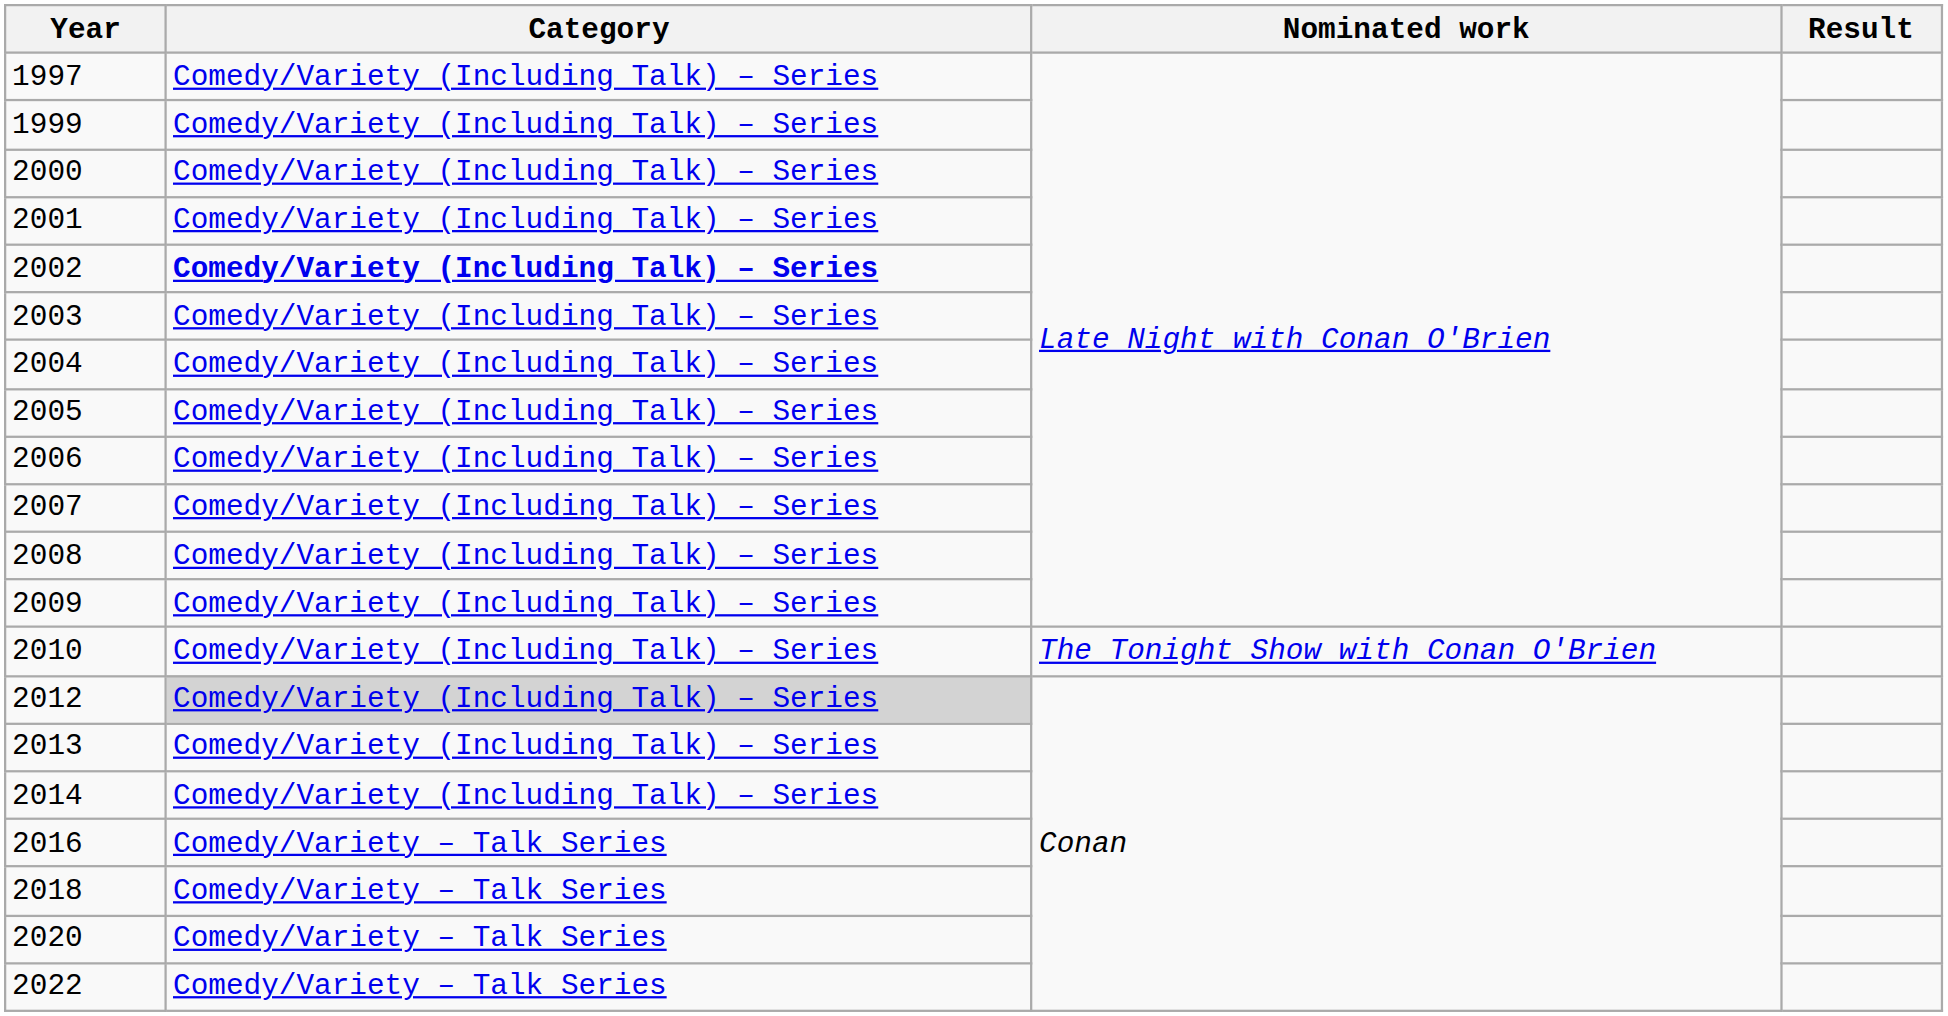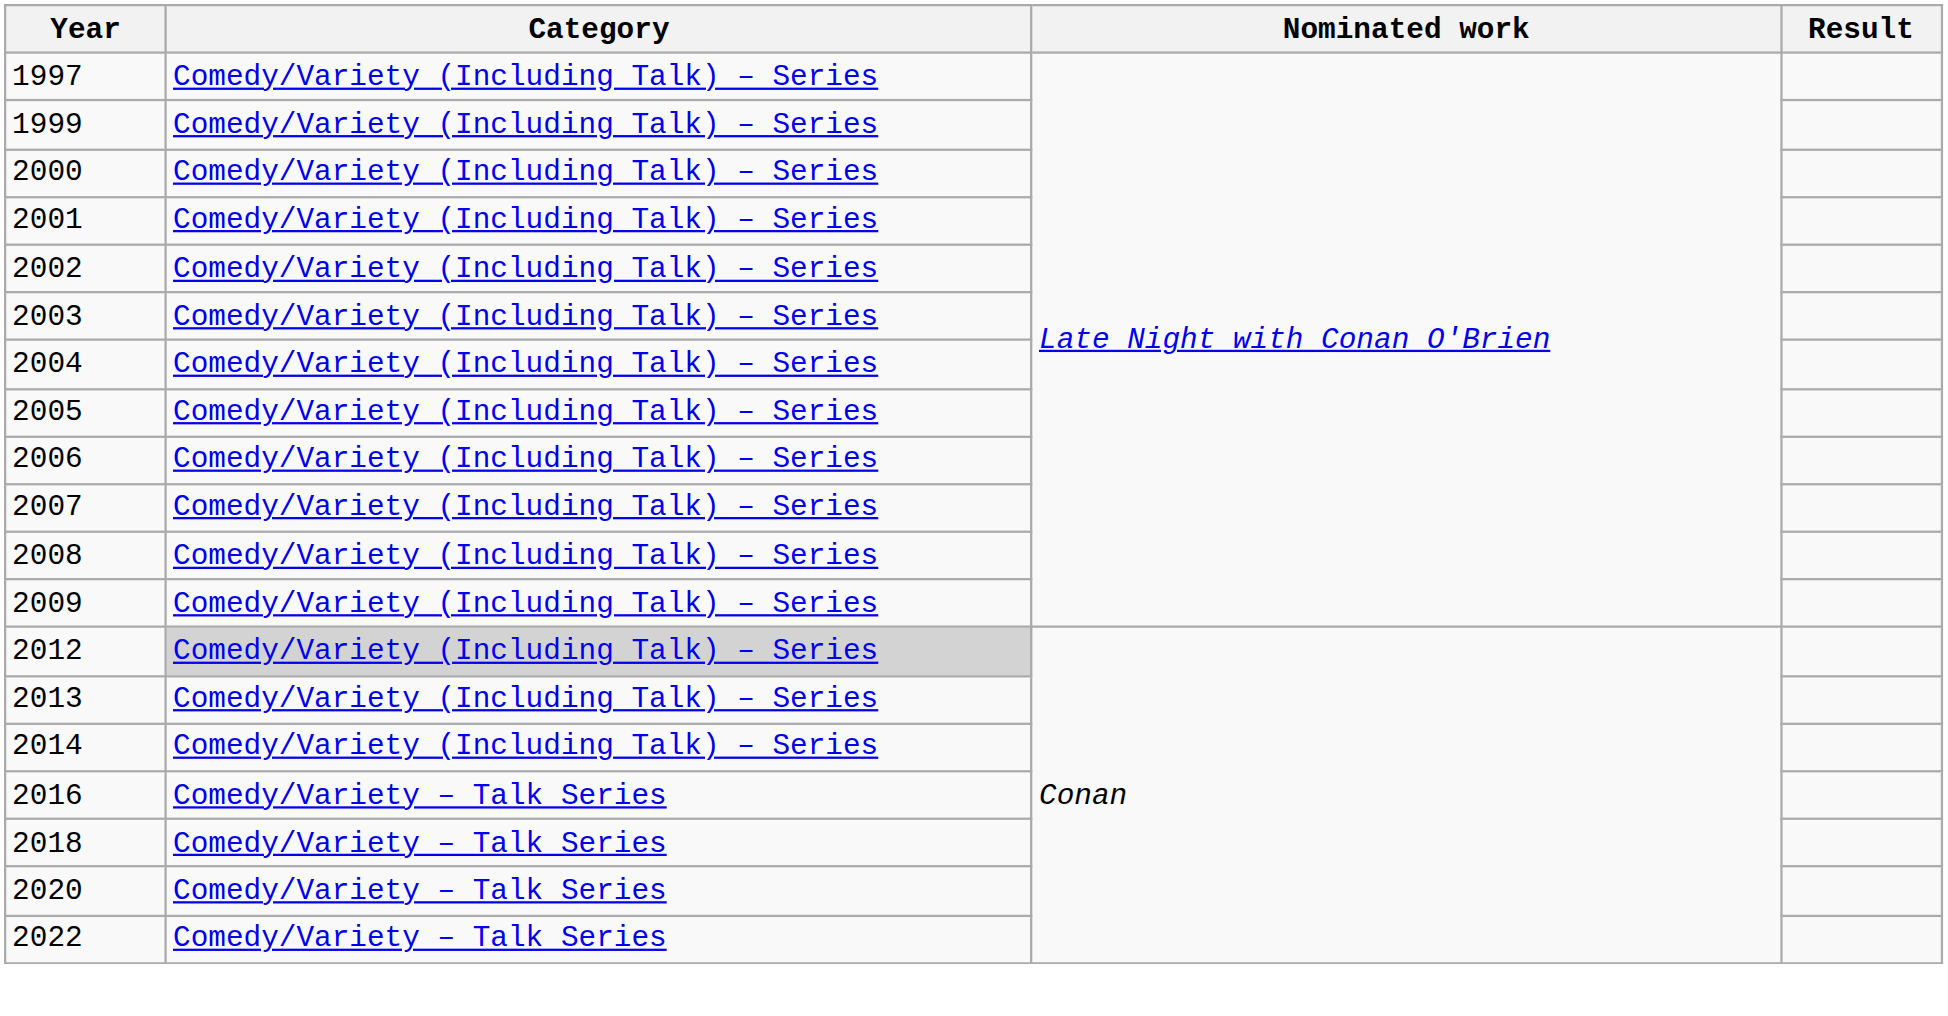2002 | Category: bold -> normal
- row: 2010 | Comedy/Variety (Including Talk) – Series | The Tonight Show with Conan O'Brien
